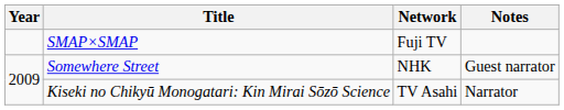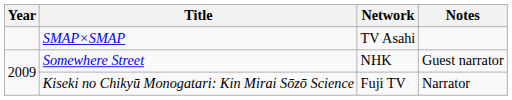SMAP×SMAP | Network: Fuji TV -> TV Asahi
Kiseki no Chikyū Monogatari: Kin Mirai Sōzō Science | Network: TV Asahi -> Fuji TV
